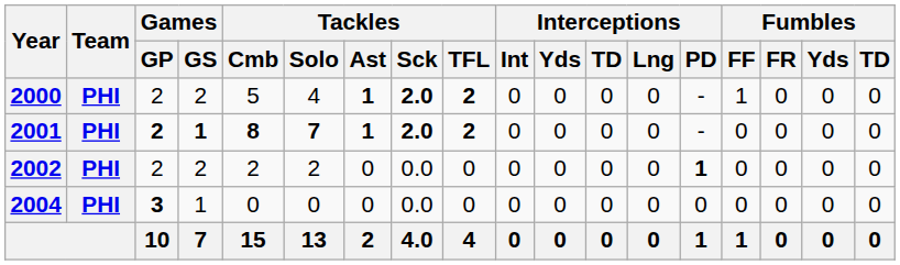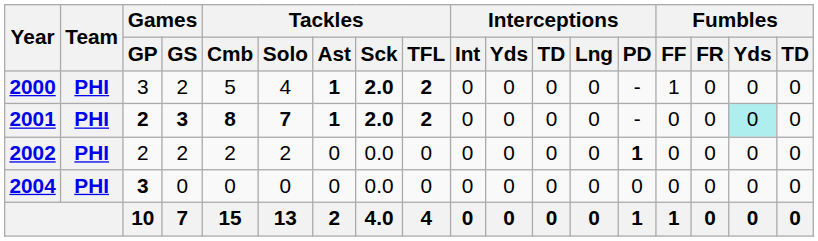2000 | Games / GP: 2 -> 3
2001 | Games / GS: 1 -> 3
2001 | Fumbles / Yds: no background -> paleturquoise background
2004 | Games / GS: 1 -> 0
